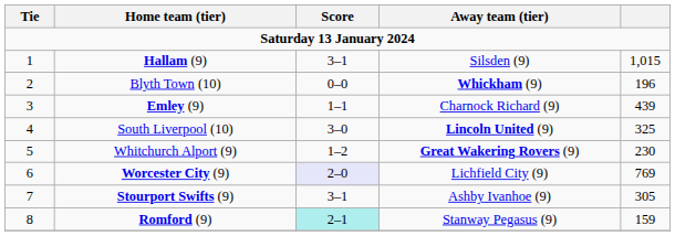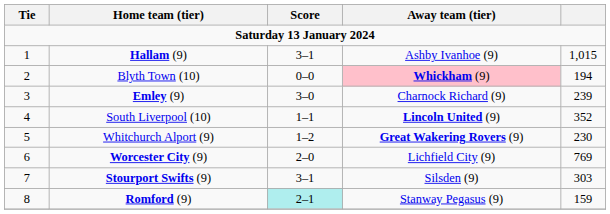Hallam (9) | Away team (tier): Silsden (9) -> Ashby Ivanhoe (9)
Blyth Town (10) | Away team (tier): no background -> pink background
Blyth Town (10) | column 5: 196 -> 194
Emley (9) | Score: 1–1 -> 3–0
Emley (9) | column 5: 439 -> 239
South Liverpool (10) | Score: 3–0 -> 1–1
South Liverpool (10) | column 5: 325 -> 352
Worcester City (9) | Score: lavender background -> no background
Stourport Swifts (9) | Away team (tier): Ashby Ivanhoe (9) -> Silsden (9)
Stourport Swifts (9) | column 5: 305 -> 303
